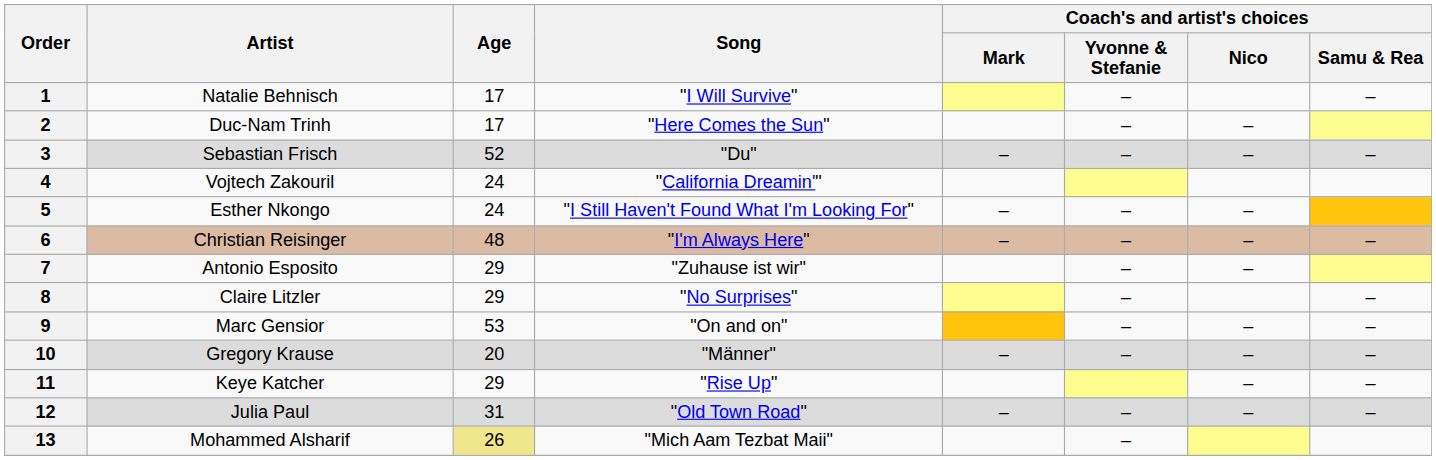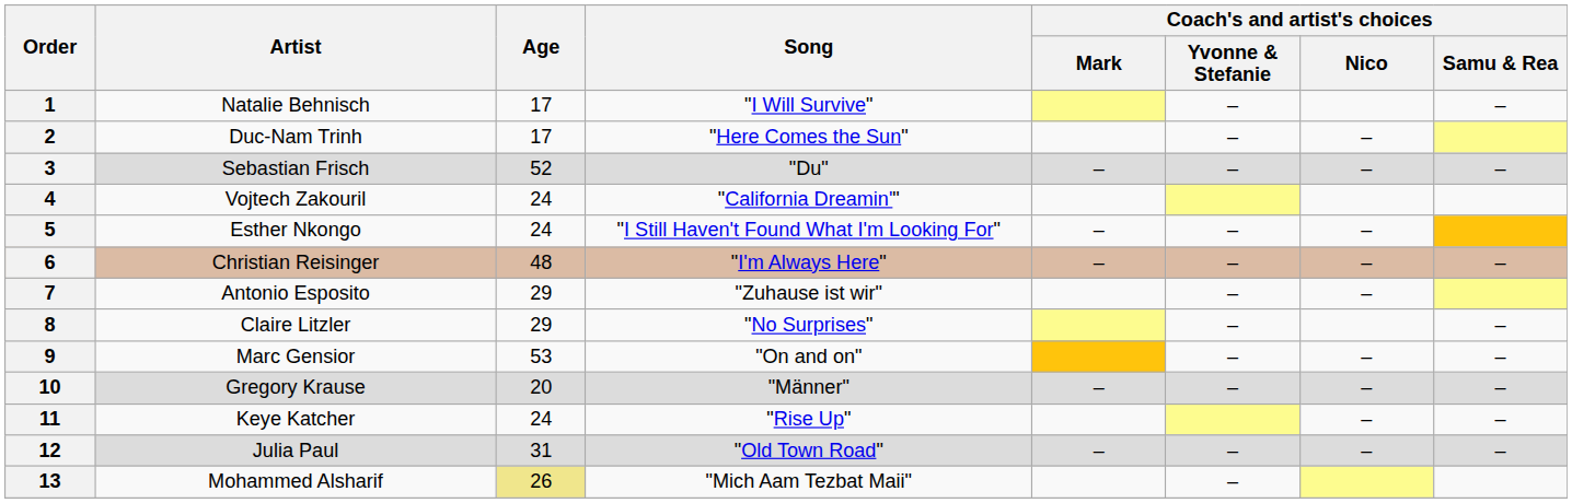11 | Age: 29 -> 24
